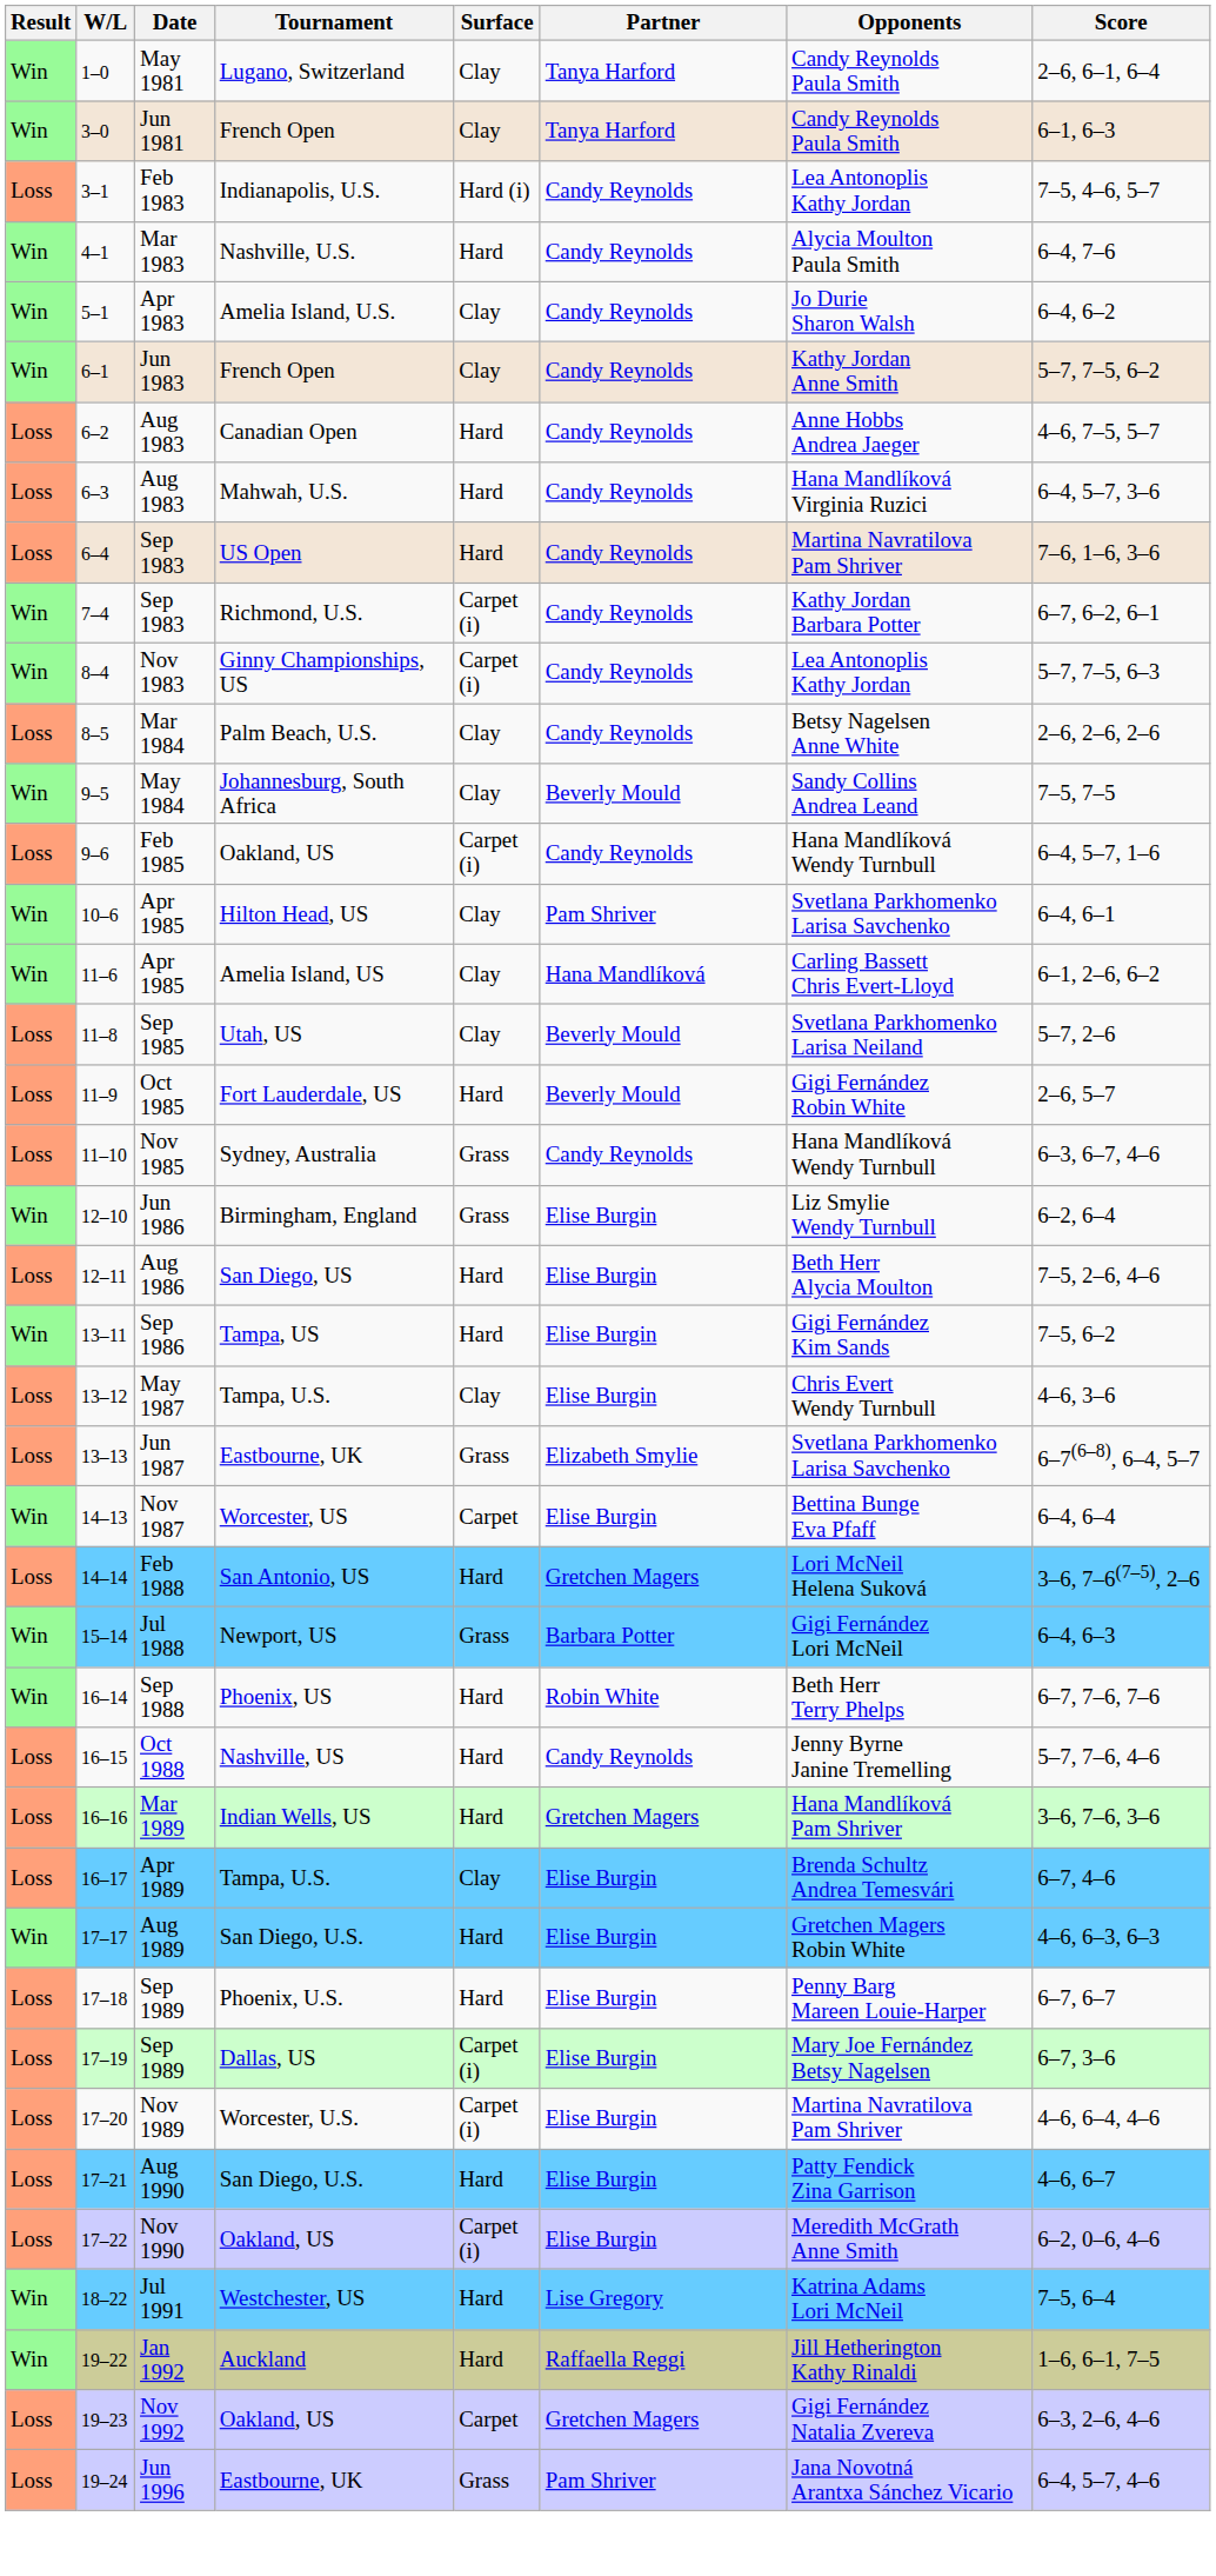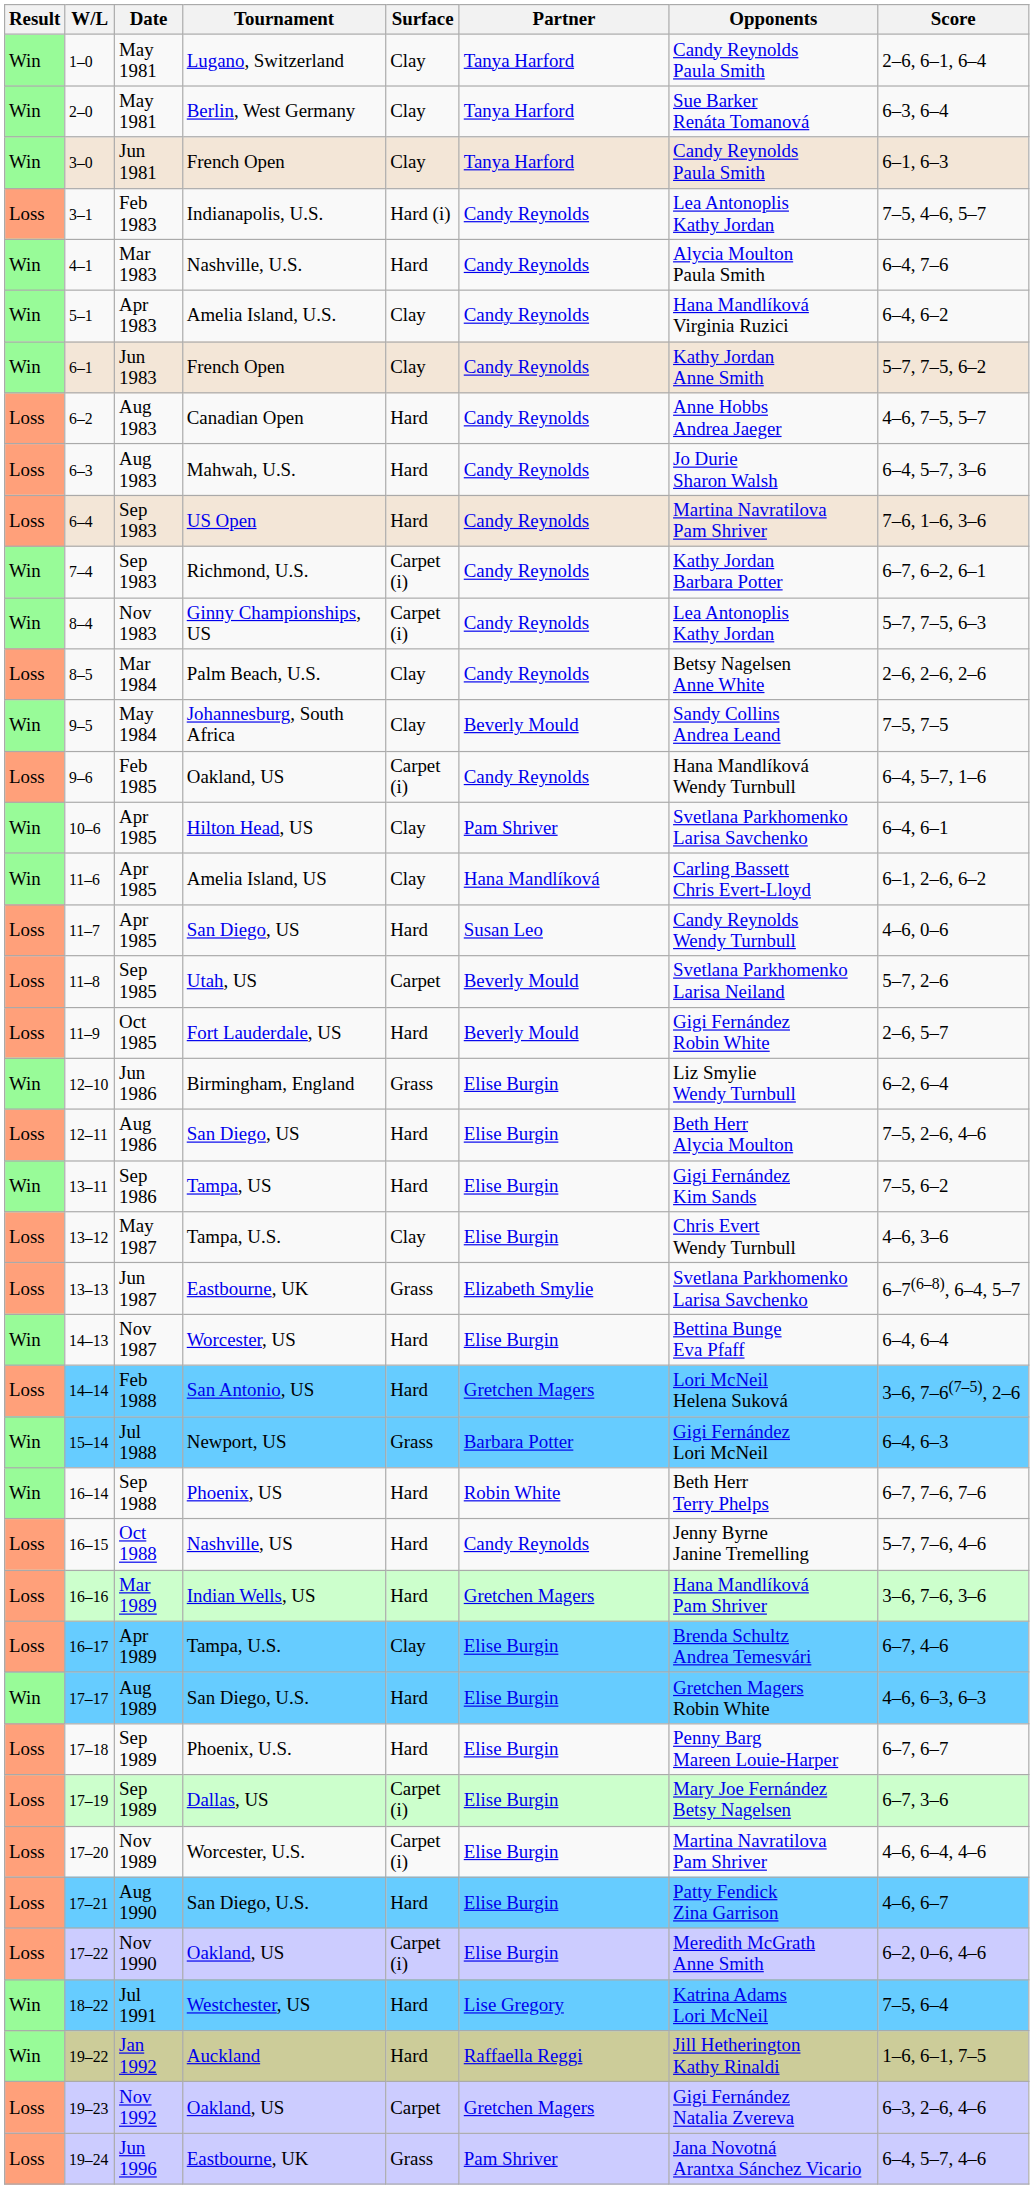+ row: Win | 2–0 | May 1981 | Berlin, West Germany | Clay | Tanya Harford | Sue Barker Renáta Tomanová | 6–3, 6–4
5–1 | Opponents: Jo Durie Sharon Walsh -> Hana Mandlíková Virginia Ruzici
6–3 | Opponents: Hana Mandlíková Virginia Ruzici -> Jo Durie Sharon Walsh
+ row: Loss | 11–7 | Apr 1985 | San Diego, US | Hard | Susan Leo | Candy Reynolds Wendy Turnbull | 4–6, 0–6
11–8 | Surface: Clay -> Carpet
- row: Loss | 11–10 | Nov 1985 | Sydney, Australia | Grass | Candy Reynolds | Hana Mandlíková Wendy Turnbull | 6–3, 6–7, 4–6
14–13 | Surface: Carpet -> Hard
